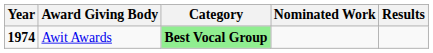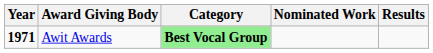Awit Awards | Year: 1974 -> 1971
